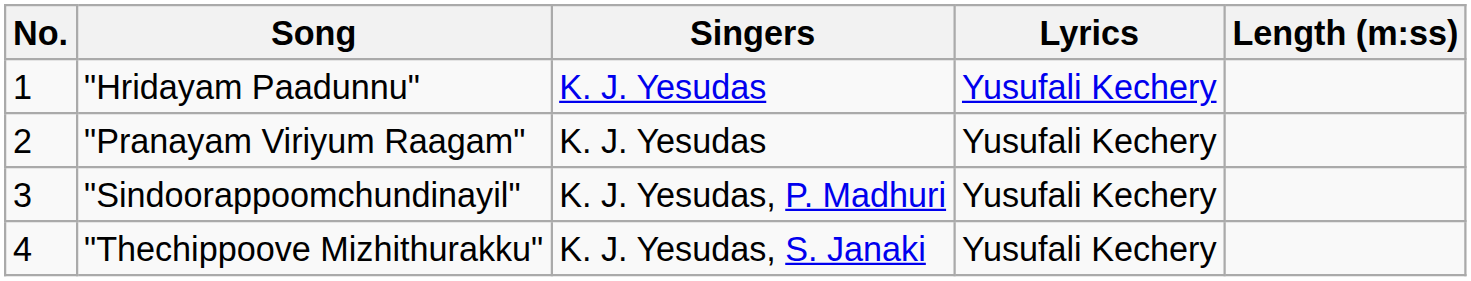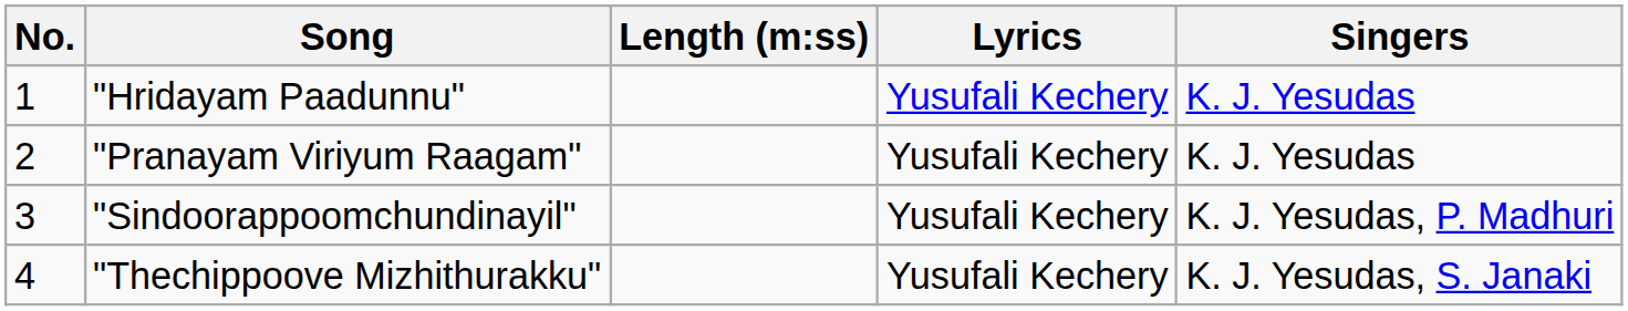columns swapped: Singers <-> Length (m:ss)
